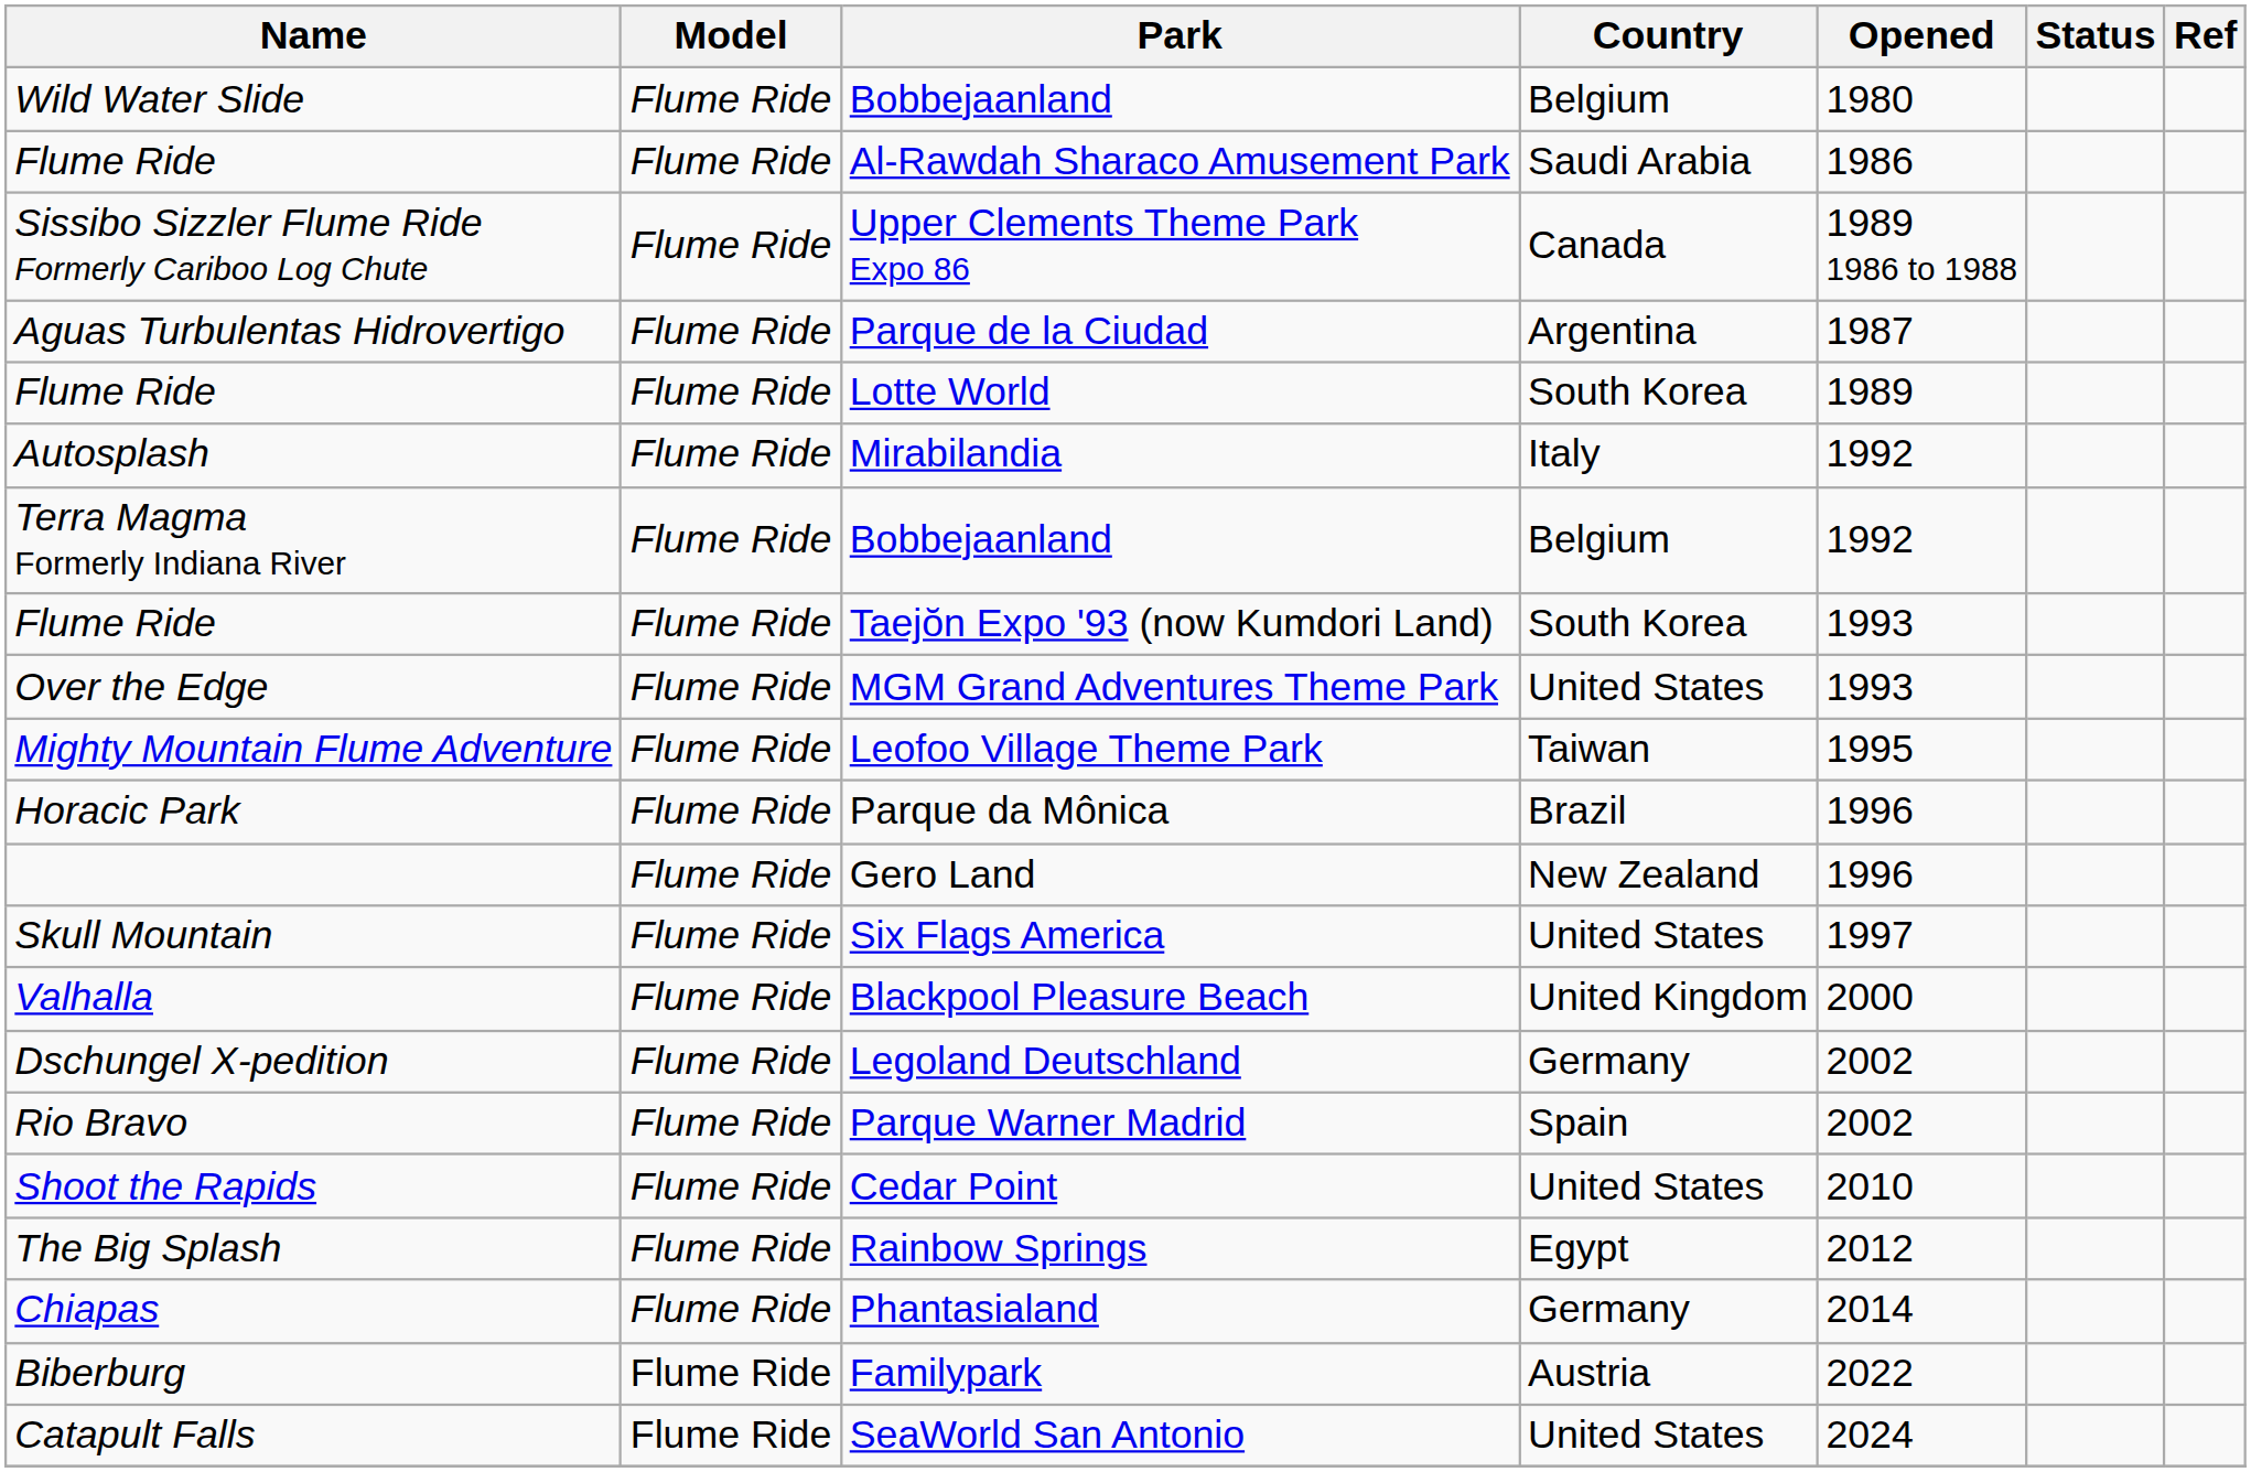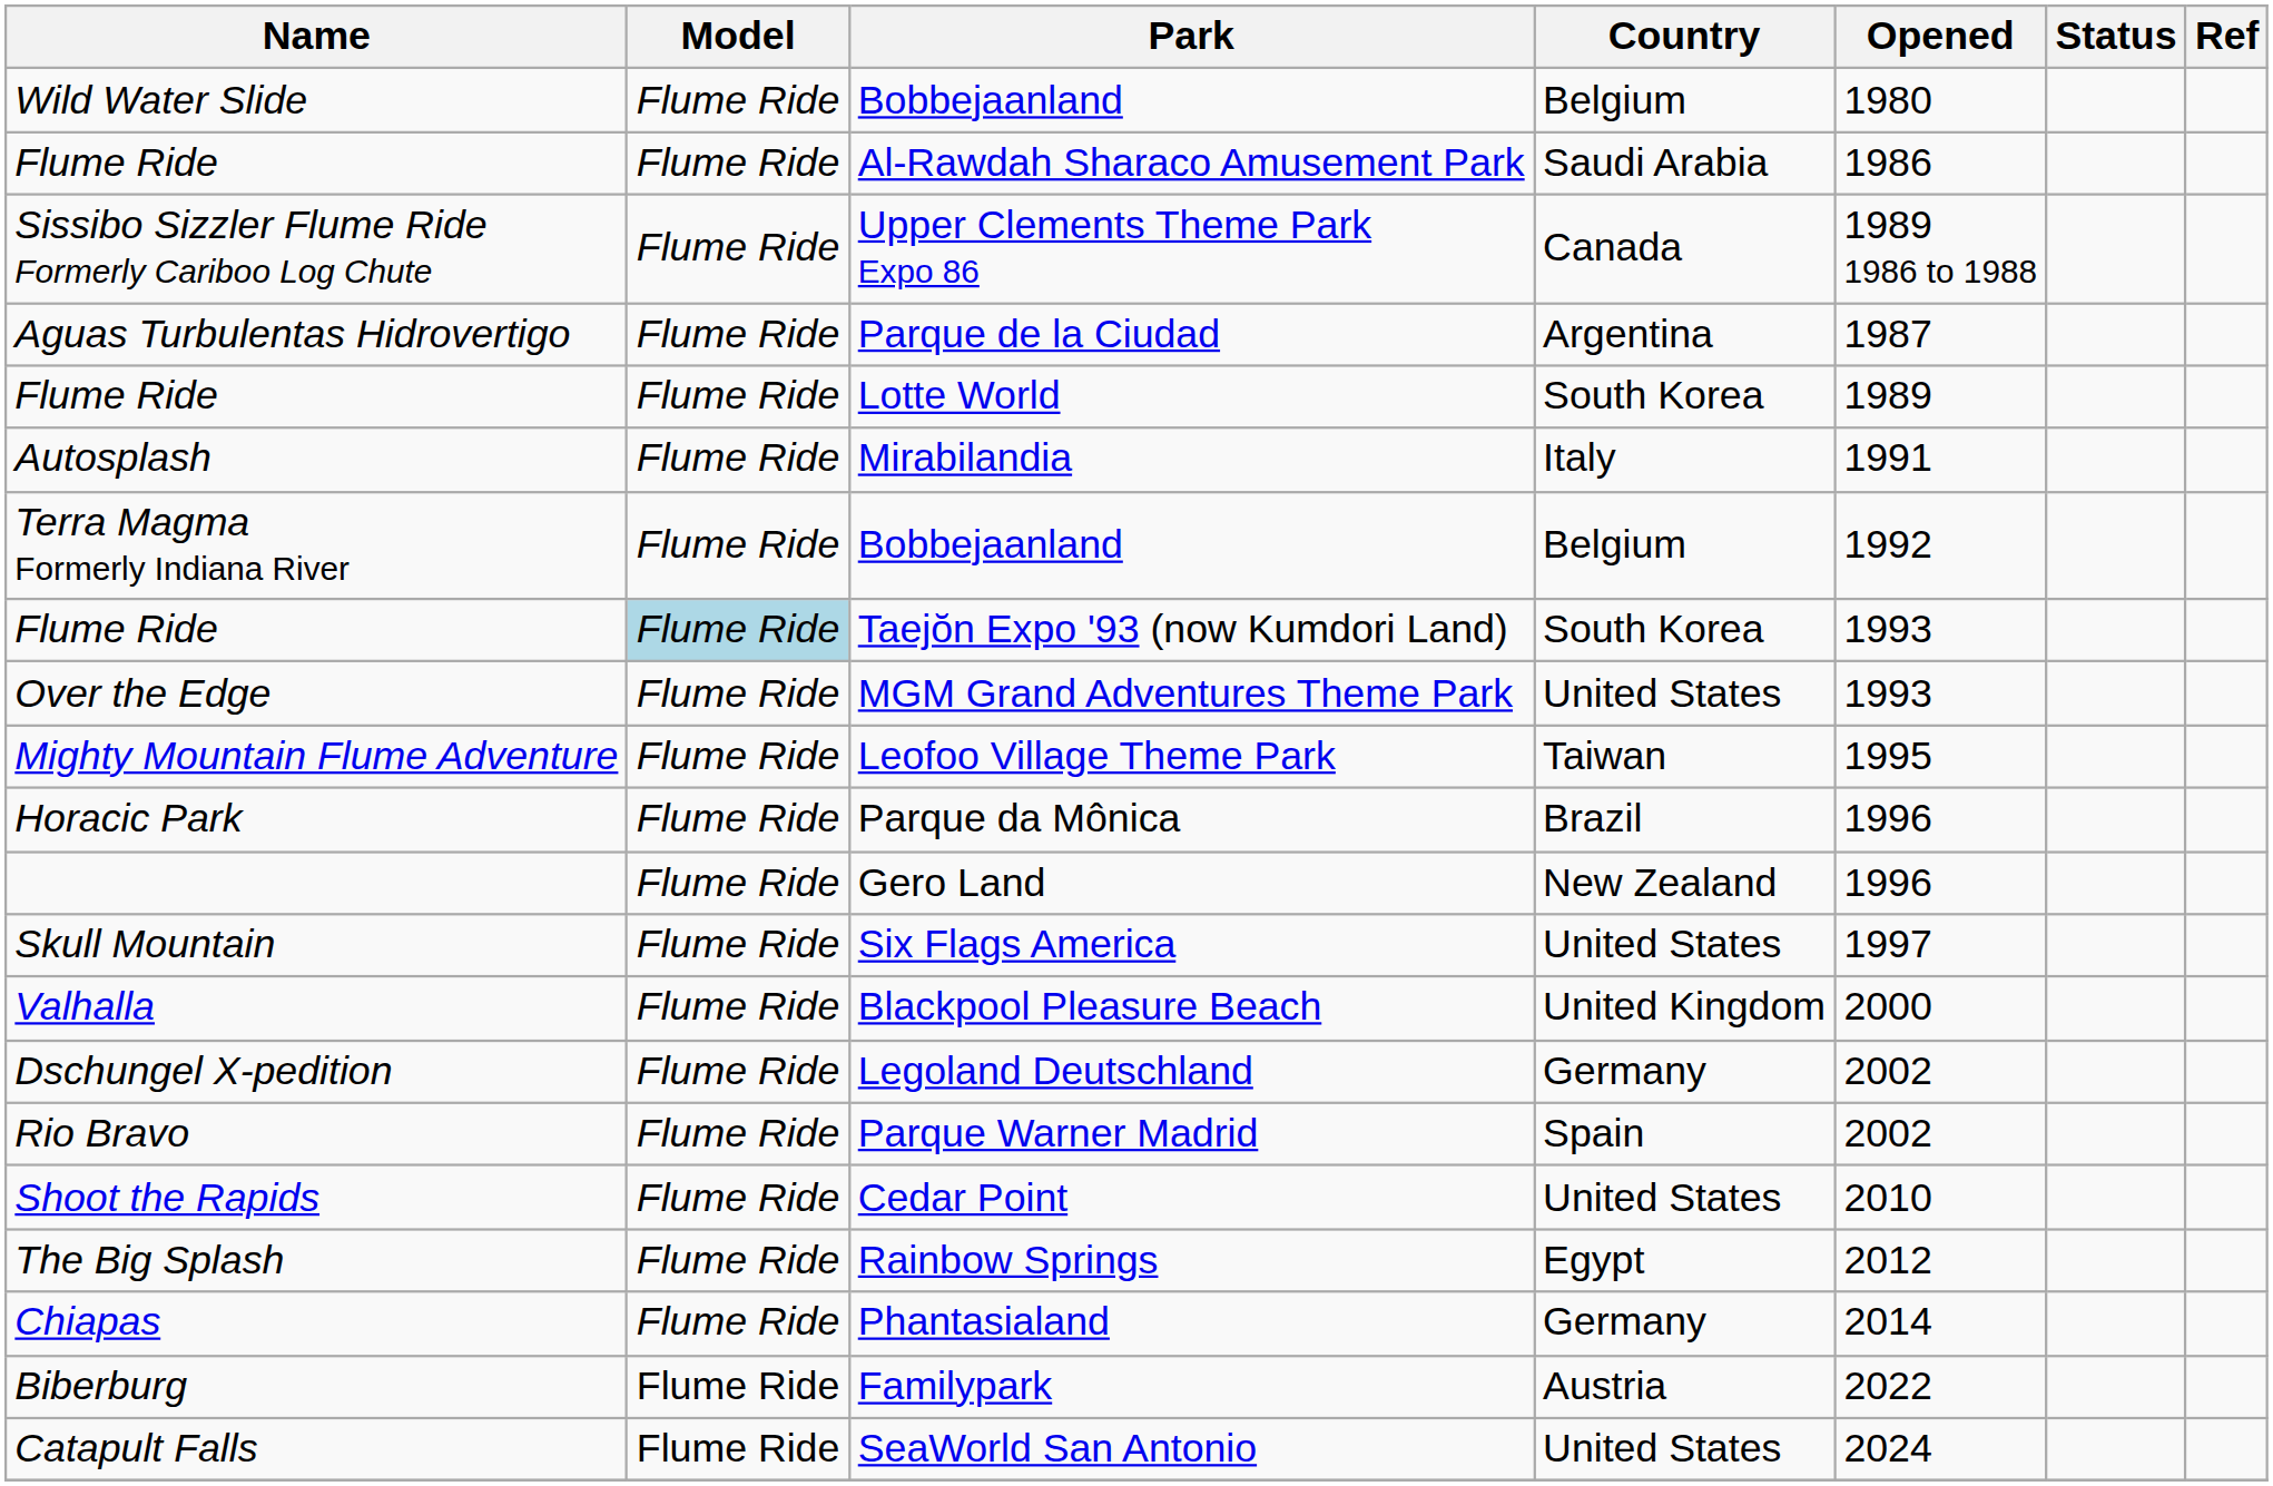Mirabilandia | Opened: 1992 -> 1991
Taejŏn Expo '93 (now Kumdori Land) | Model: no background -> lightblue background
